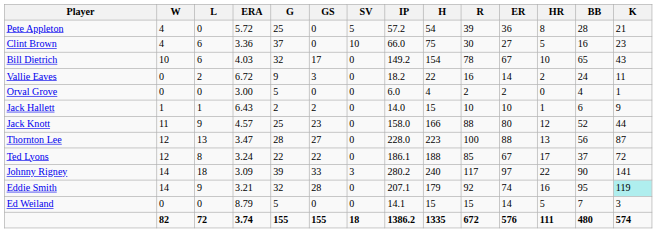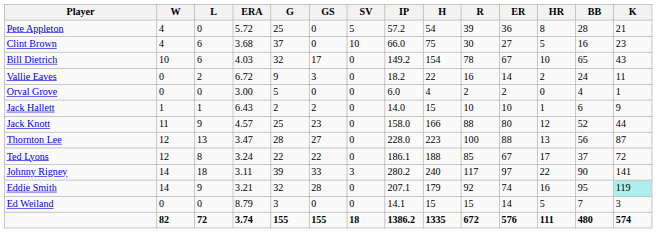Clint Brown | ERA: 3.36 -> 3.68
Johnny Rigney | ERA: 3.09 -> 3.11
Ed Weiland | G: 5 -> 3
